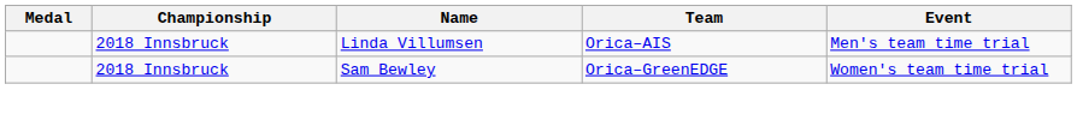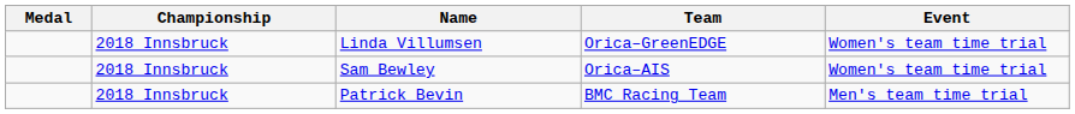Linda Villumsen | Team: Orica–AIS -> Orica–GreenEDGE
Linda Villumsen | Event: Men's team time trial -> Women's team time trial
Sam Bewley | Team: Orica–GreenEDGE -> Orica–AIS
+ row: 2018 Innsbruck | Patrick Bevin | BMC Racing Team | Men's team time trial
